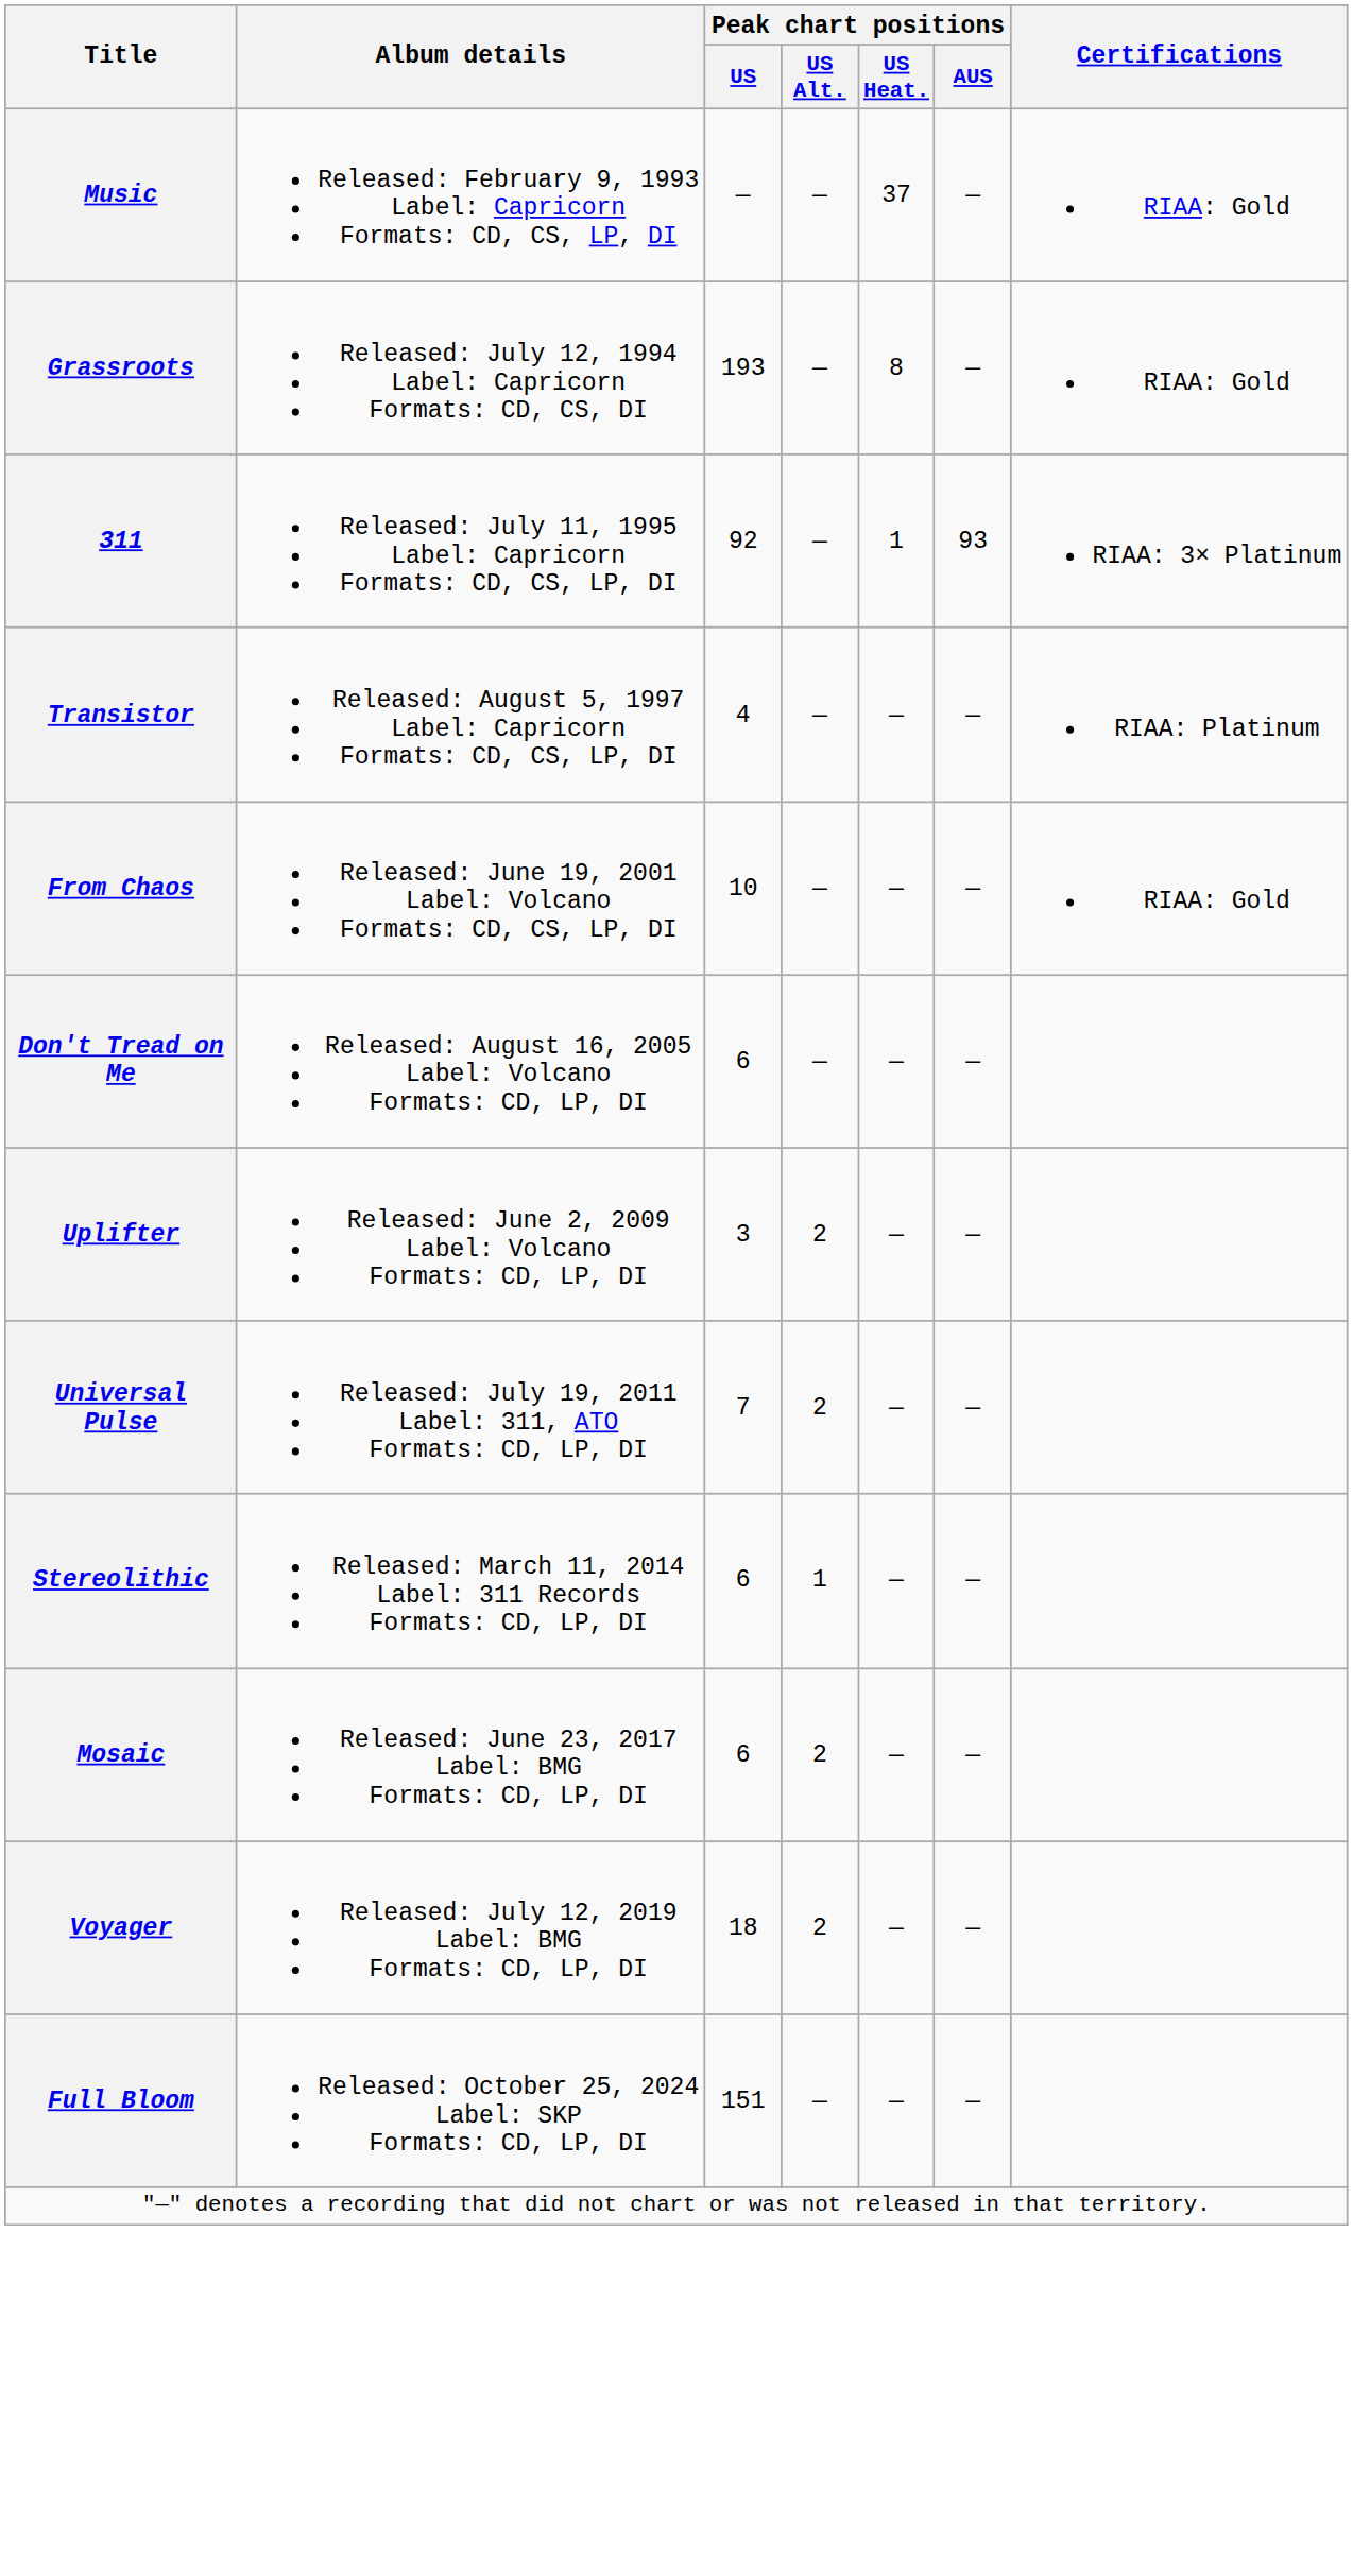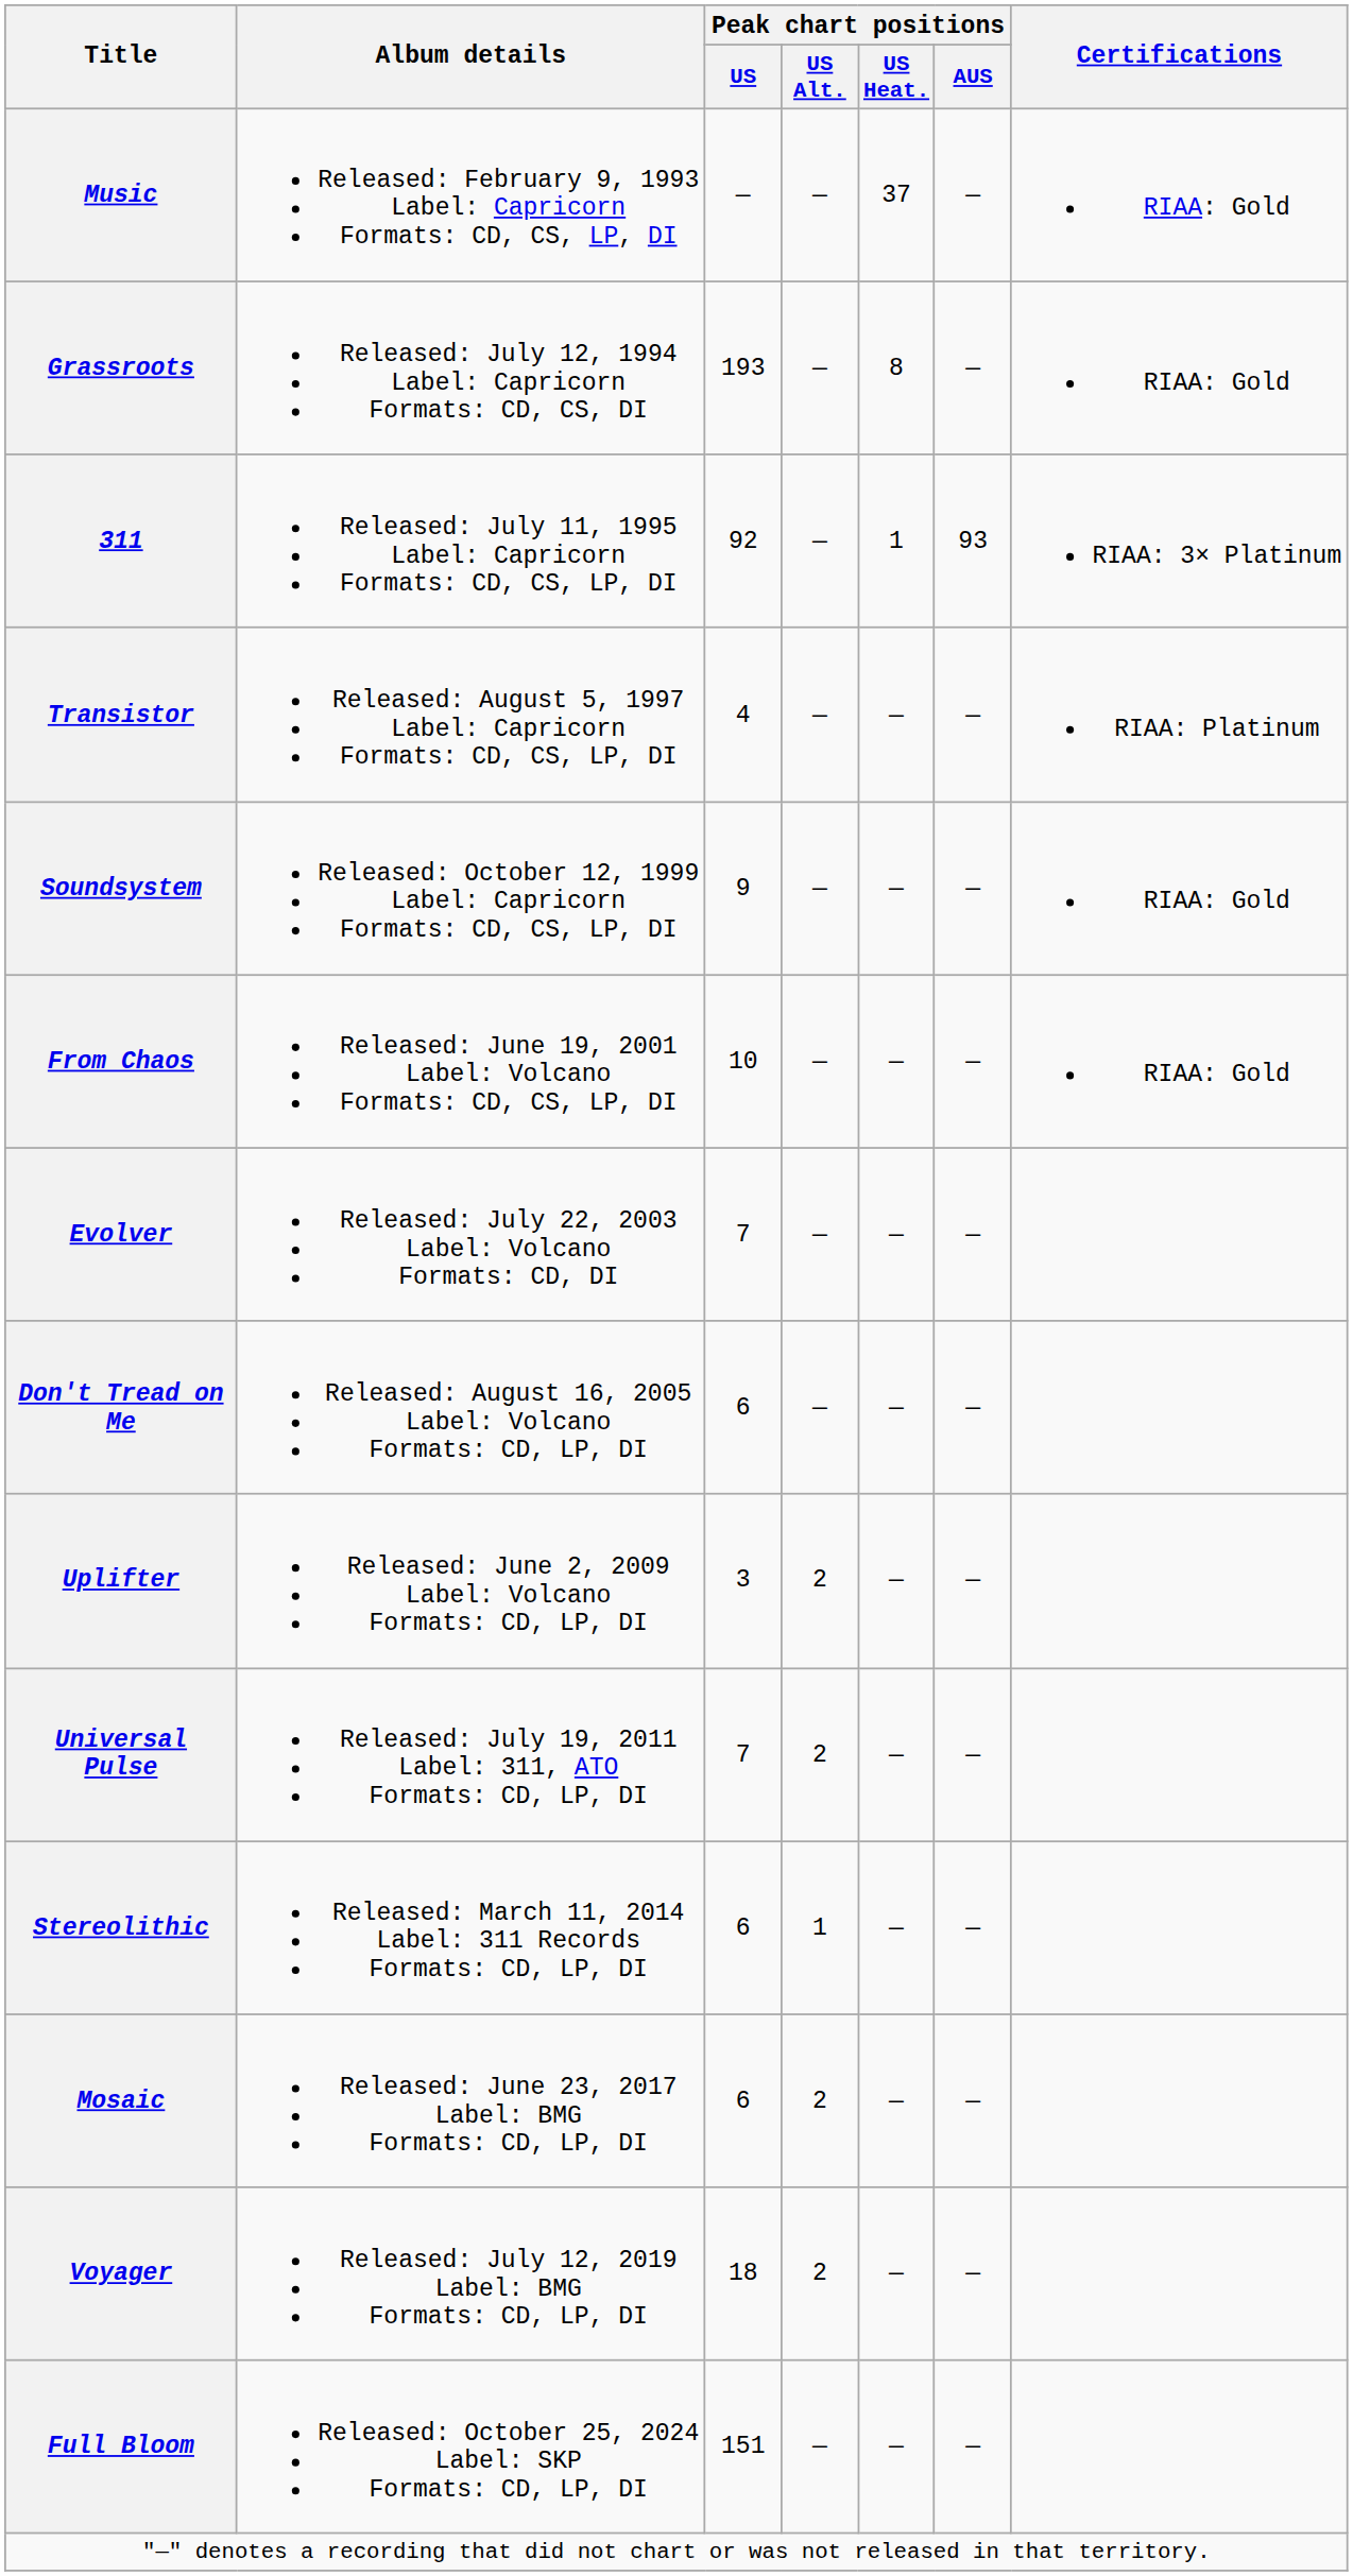+ row: Soundsystem | Released: October 12, 1999 Label: Capricorn Formats: CD, CS, LP, DI | 9 | — | — | — | RIAA: Gold
+ row: Evolver | Released: July 22, 2003 Label: Volcano Formats: CD, DI | 7 | — | — | —
